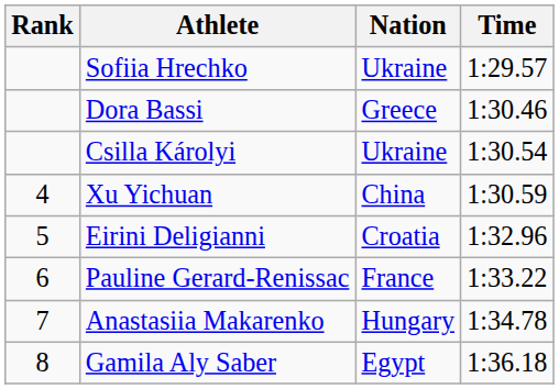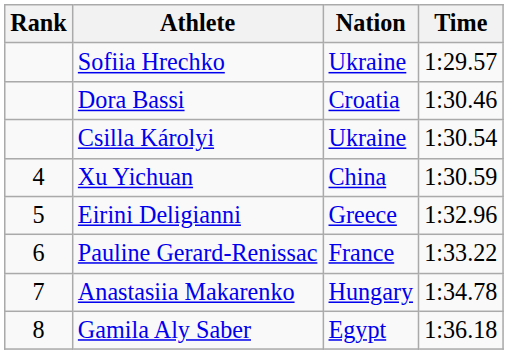Dora Bassi | Nation: Greece -> Croatia
Eirini Deligianni | Nation: Croatia -> Greece
